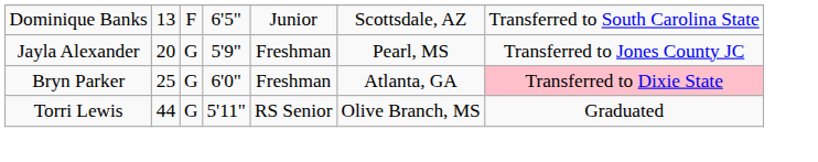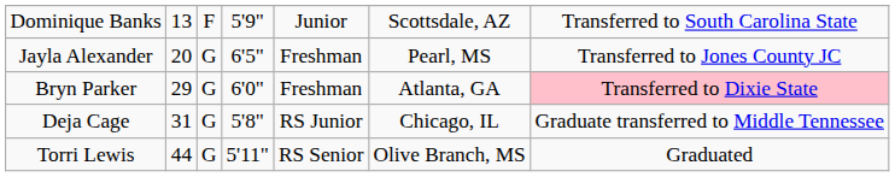Dominique Banks | column 4: 6'5" -> 5'9"
Jayla Alexander | column 4: 5'9" -> 6'5"
Bryn Parker | column 2: 25 -> 29
+ row: Deja Cage | 31 | G | 5'8" | RS Junior | Chicago, IL | Graduate transferred to Middle Tennessee
